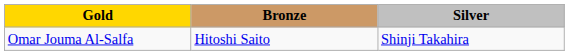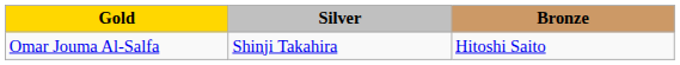columns swapped: Silver <-> Bronze
